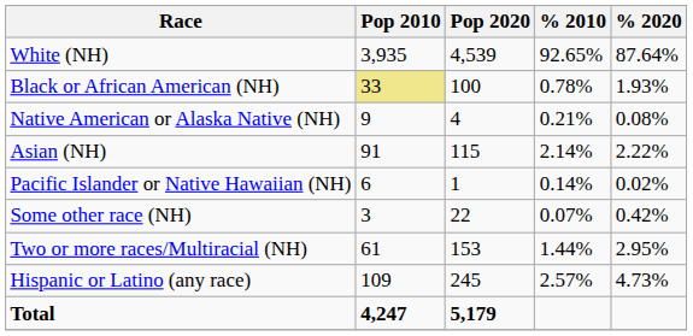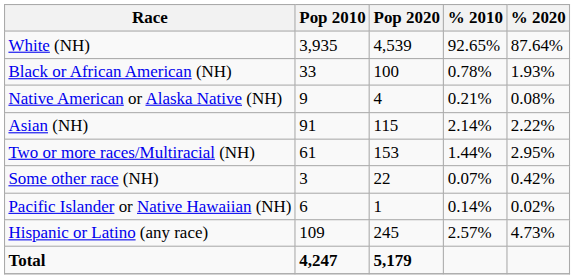Black or African American (NH) | Pop 2010: khaki background -> no background
rows swapped: Pacific Islander or Native Hawaiian (NH) <-> Two or more races/Multiracial (NH)
